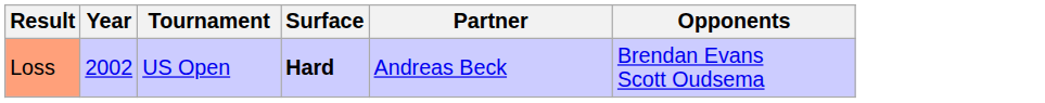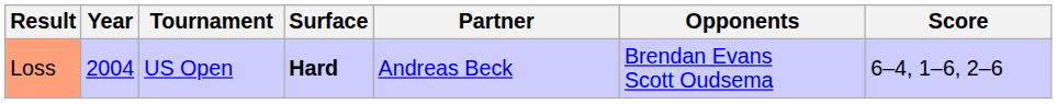+ column: Score | 6–4, 1–6, 2–6
Loss | Year: 2002 -> 2004
